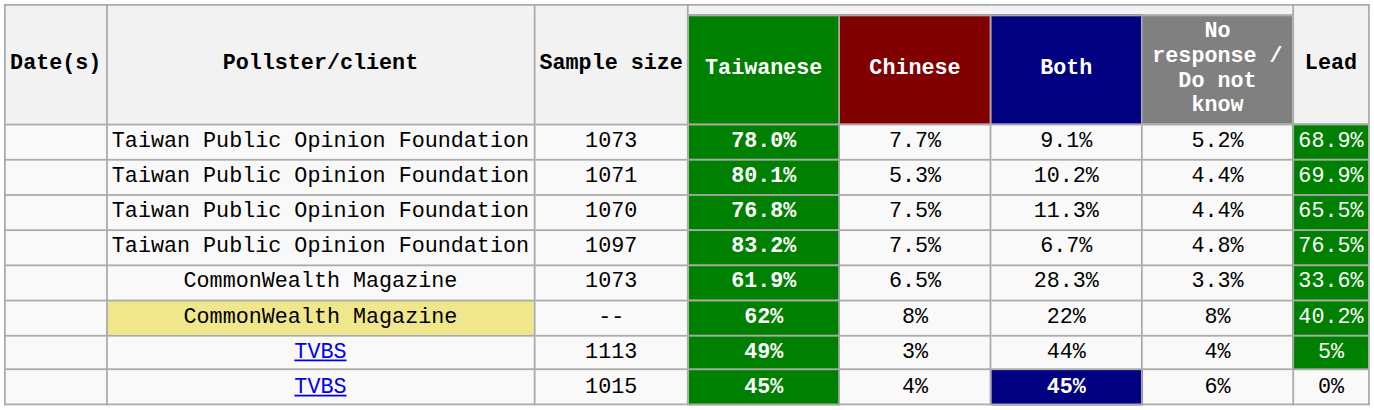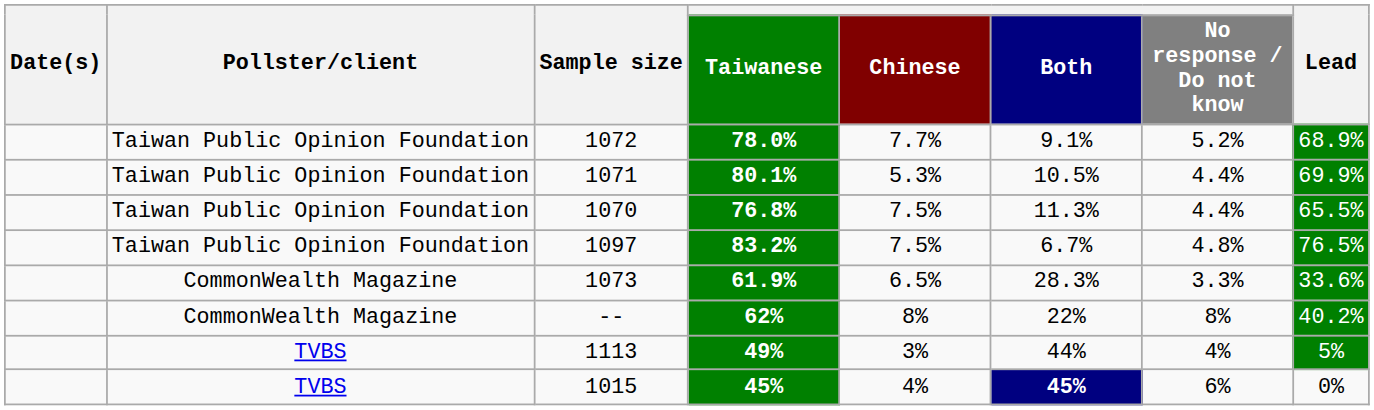78.0% | Sample size: 1073 -> 1072
80.1% | Both: 10.2% -> 10.5%
62% | Pollster/client: khaki background -> no background
